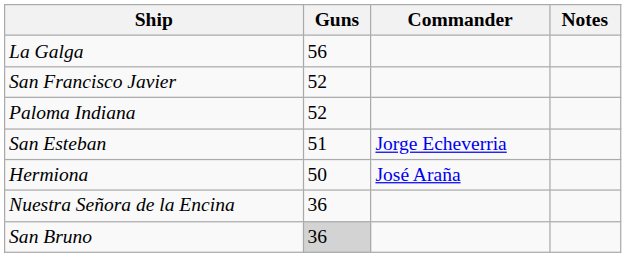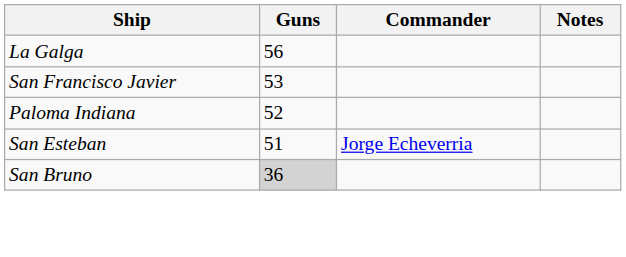San Francisco Javier | Guns: 52 -> 53
- row: Hermiona | 50 | José Araña
- row: Nuestra Señora de la Encina | 36
